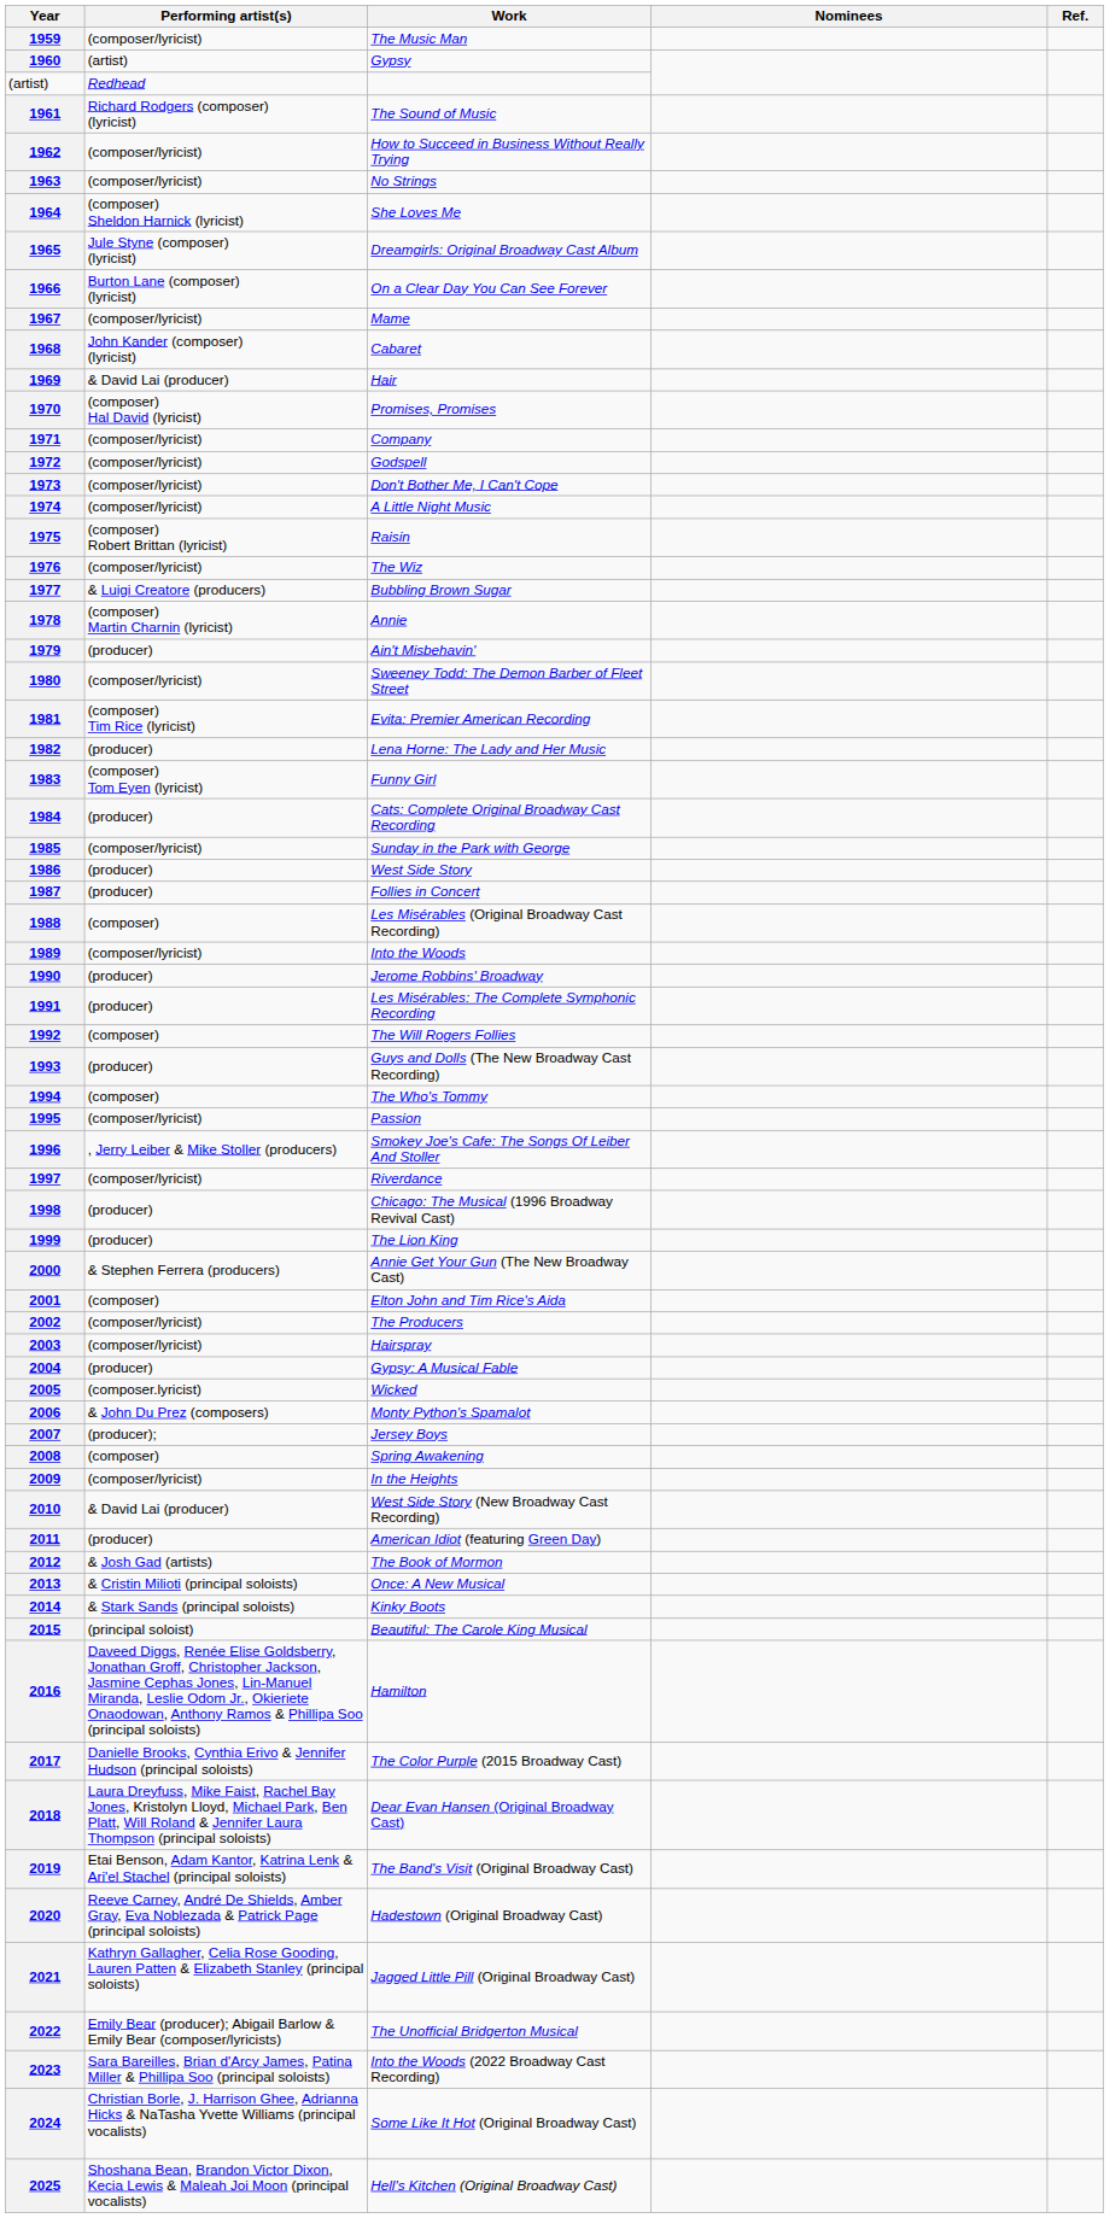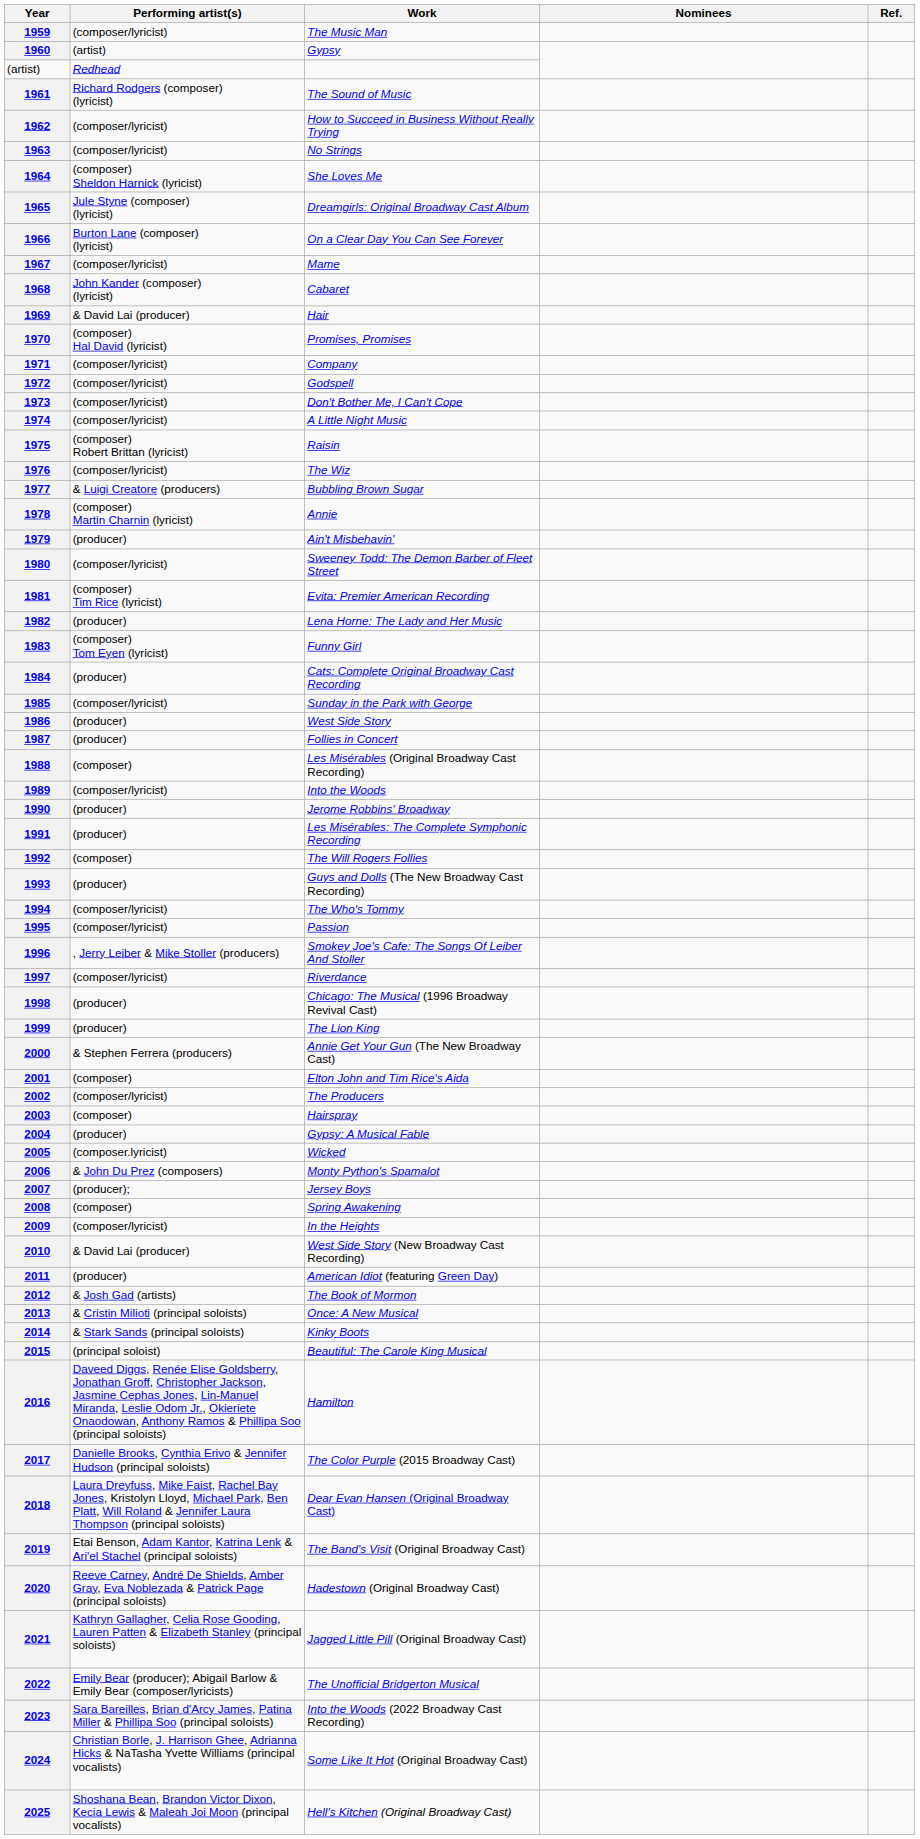1994 | Performing artist(s): (composer) -> (composer/lyricist)
2003 | Performing artist(s): (composer/lyricist) -> (composer)
